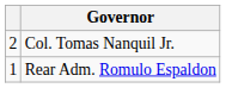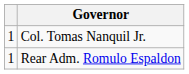Col. Tomas Nanquil Jr. | column 1: 2 -> 1
